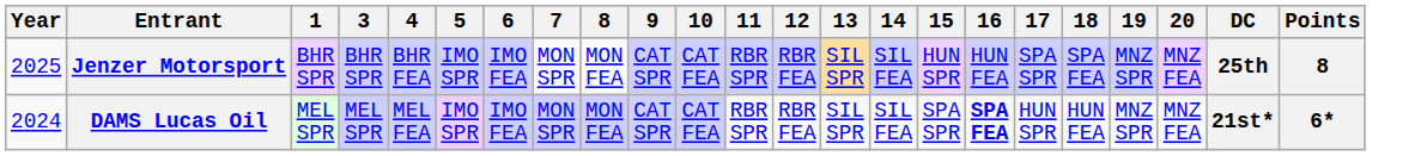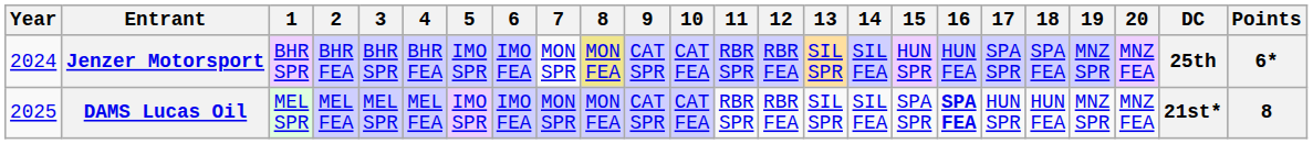+ column: 2 | BHR FEA | MEL FEA
Jenzer Motorsport | Year: 2025 -> 2024
Jenzer Motorsport | 8: no background -> khaki background
Jenzer Motorsport | Points: 8 -> 6*
DAMS Lucas Oil | Year: 2024 -> 2025
DAMS Lucas Oil | Points: 6* -> 8
